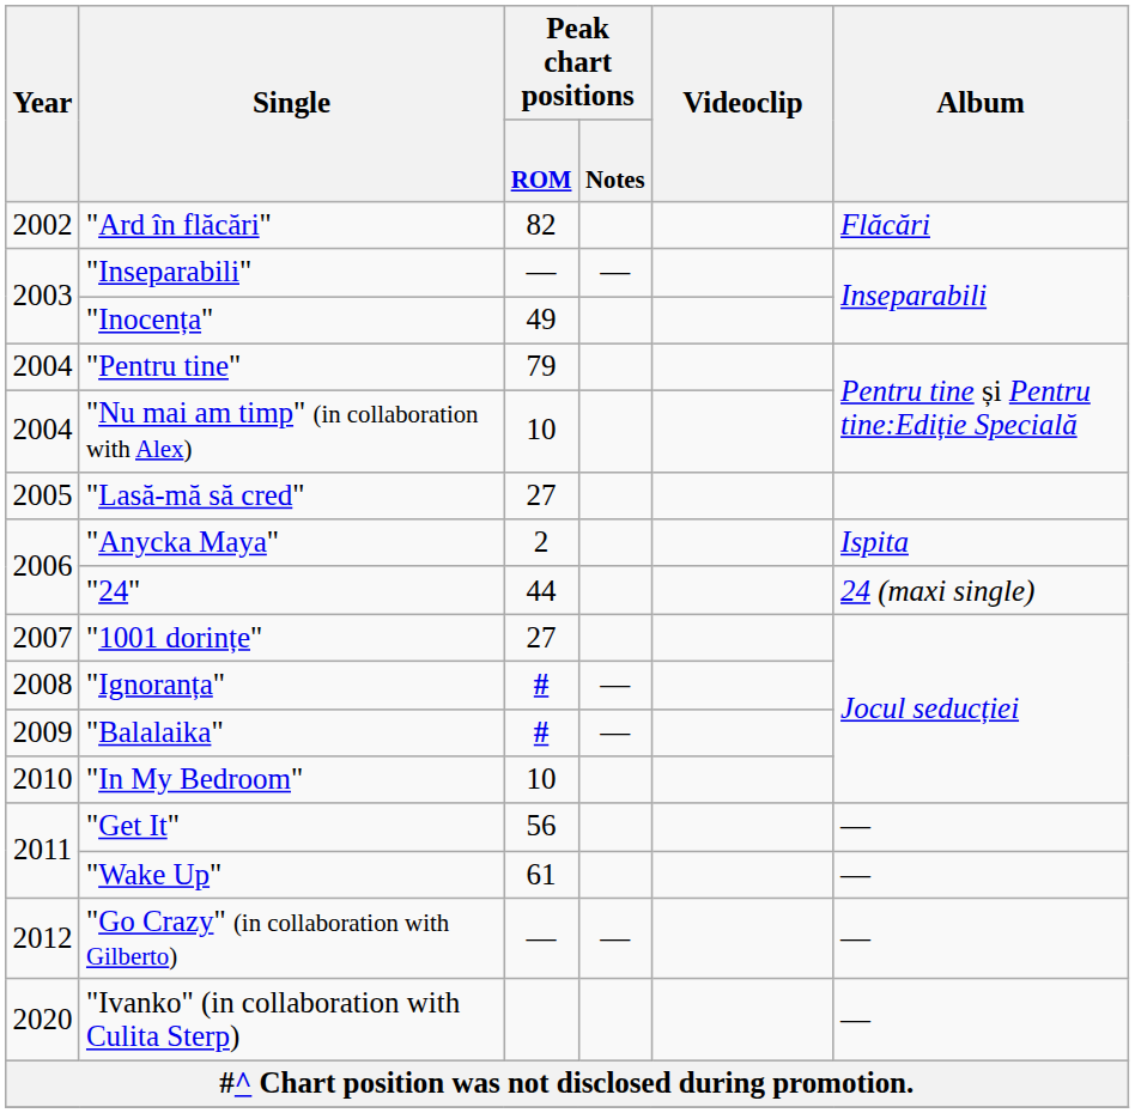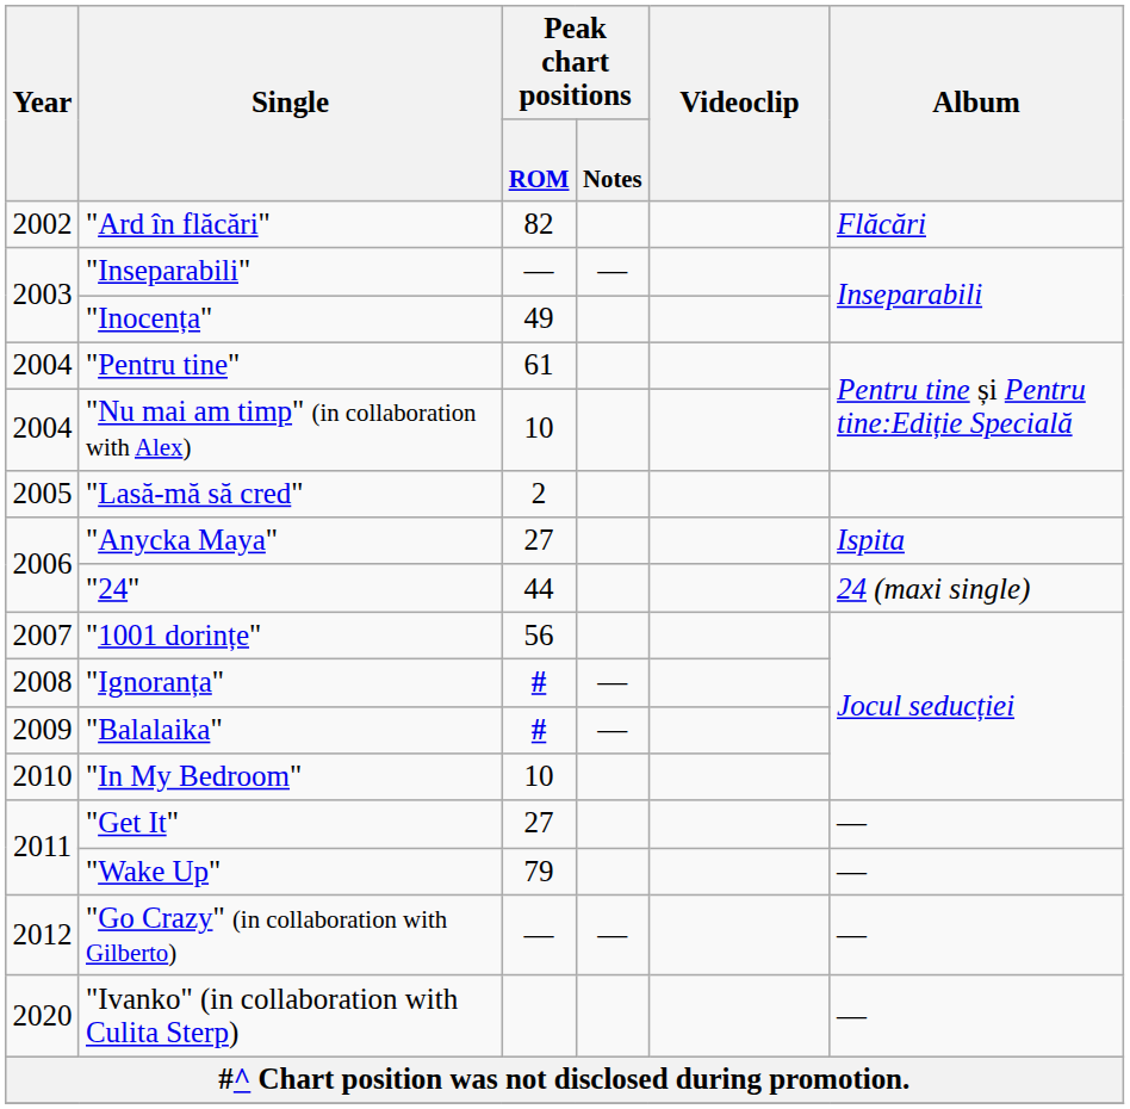"Pentru tine" | Peak chart positions / ROM: 79 -> 61
"Lasă-mă să cred" | Peak chart positions / ROM: 27 -> 2
"Anycka Maya" | Peak chart positions / ROM: 2 -> 27
"1001 dorințe" | Peak chart positions / ROM: 27 -> 56
"Get It" | Peak chart positions / ROM: 56 -> 27
"Wake Up" | Peak chart positions / ROM: 61 -> 79
